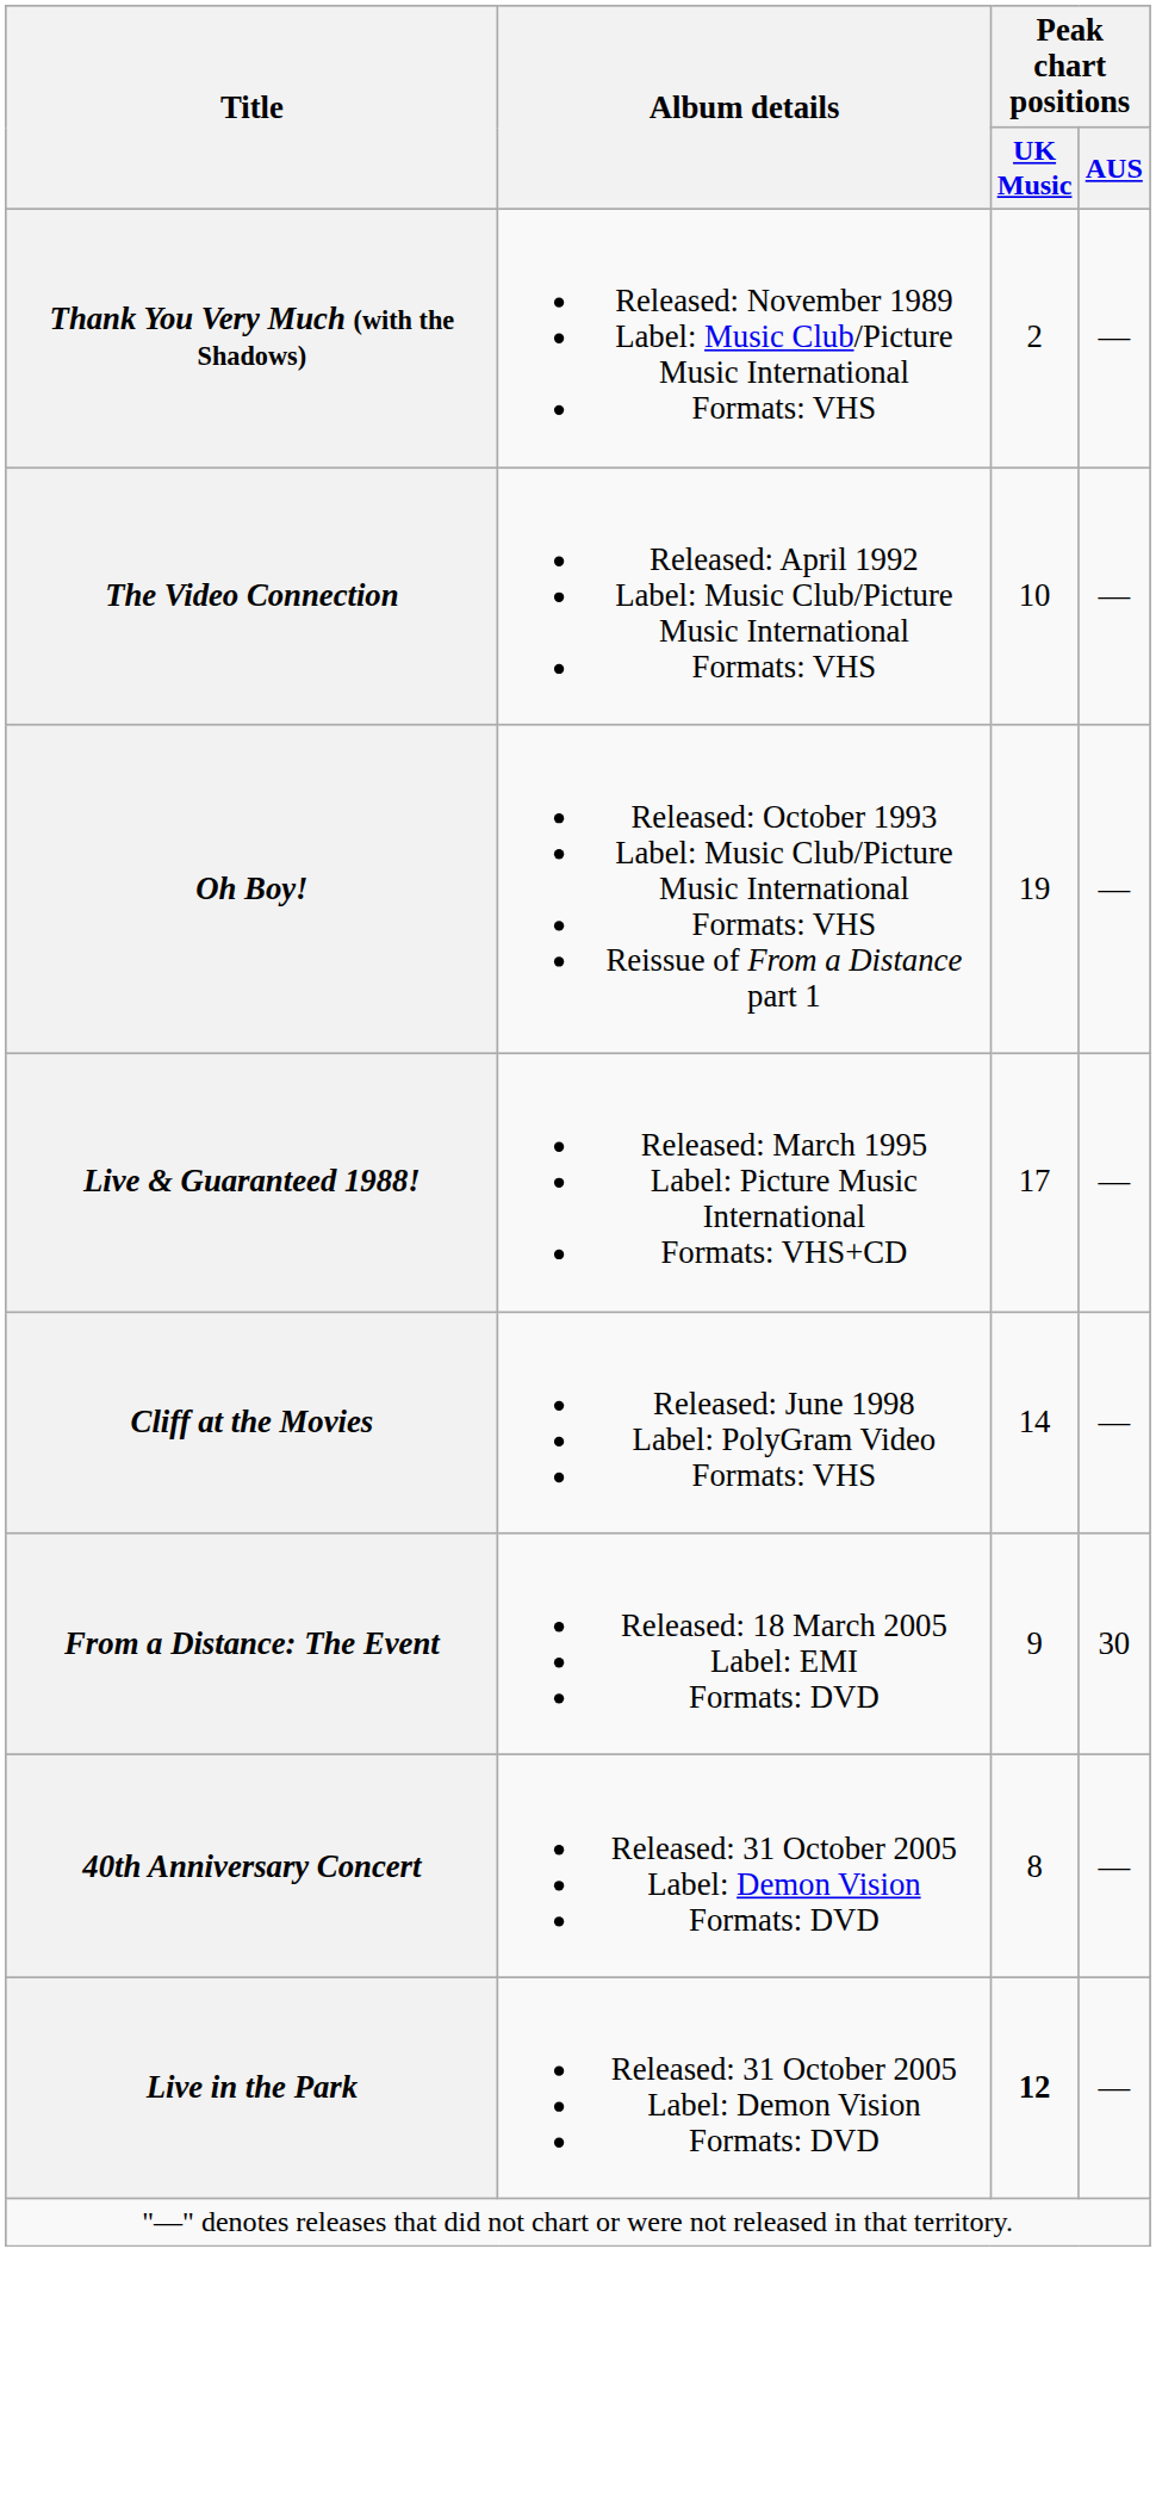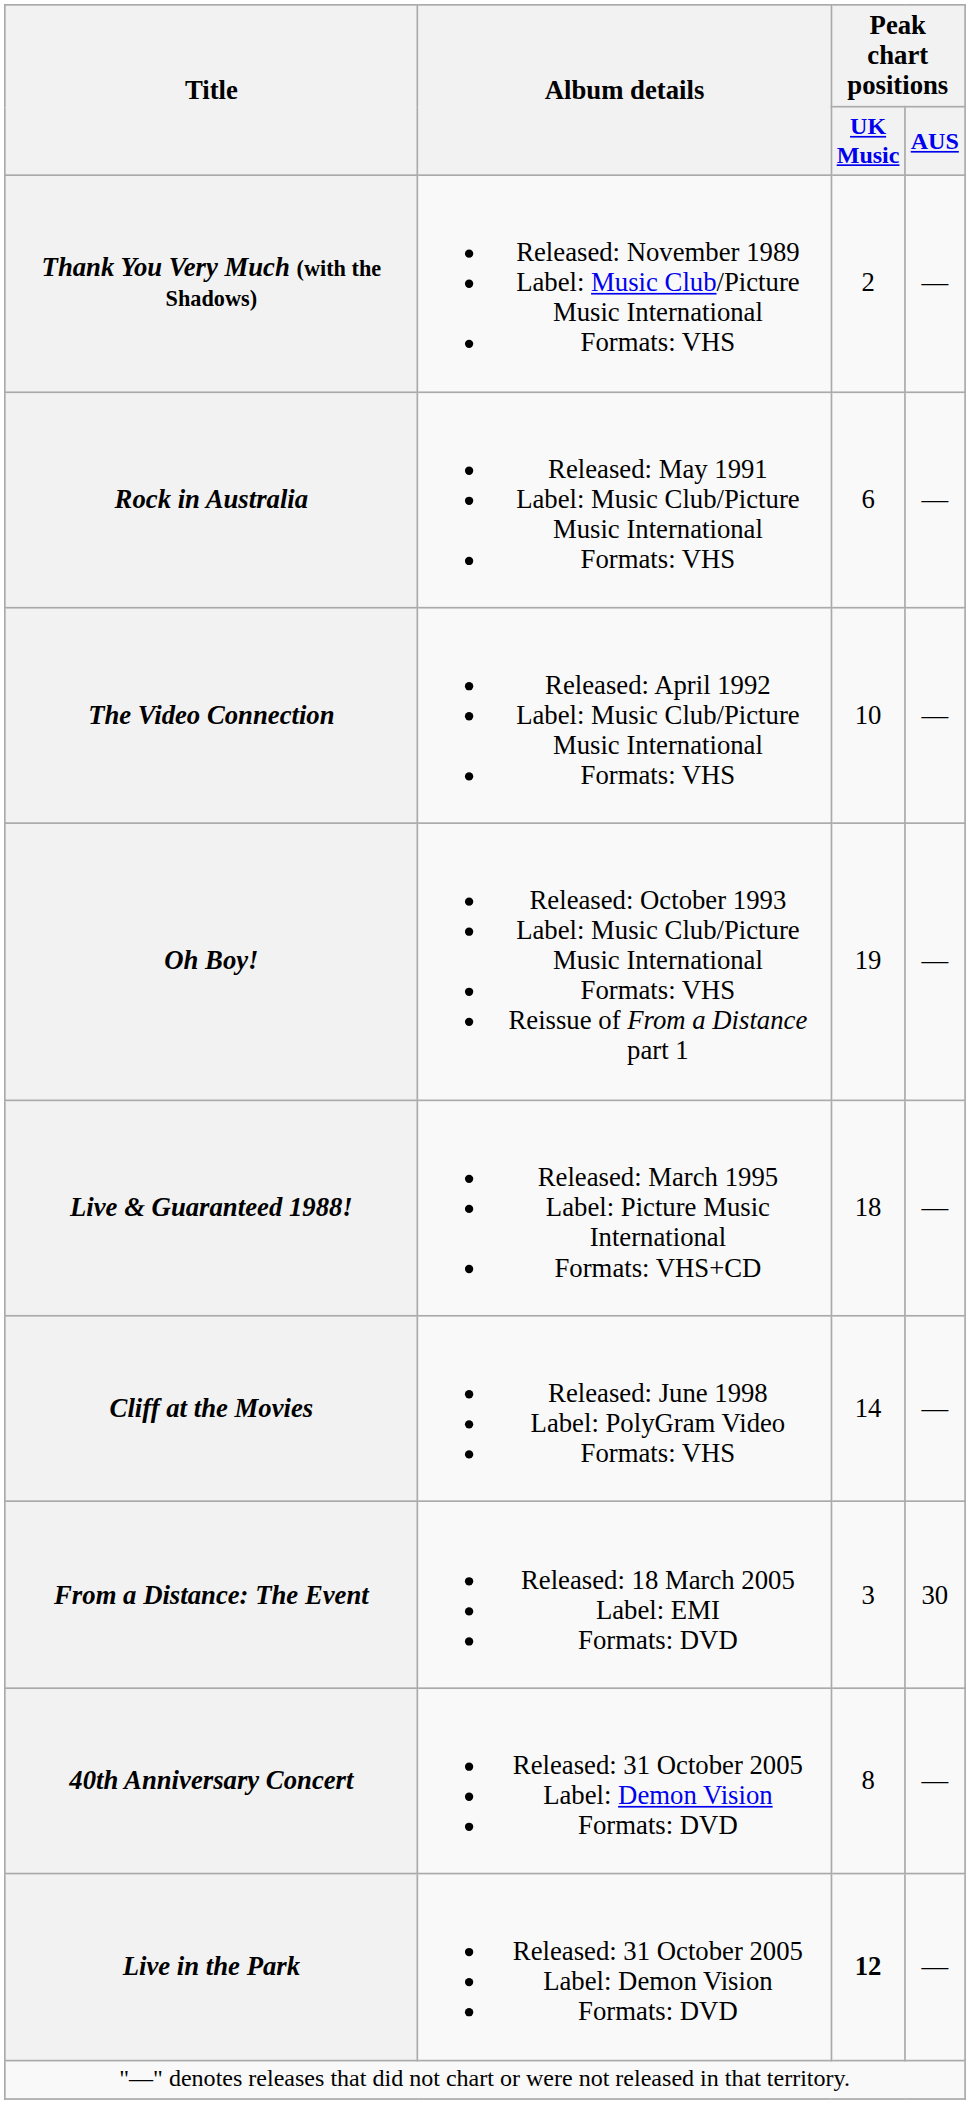+ row: Rock in Australia | Released: May 1991 Label: Music Club/Picture Music International Formats: VHS | 6 | —
Live & Guaranteed 1988! | Peak chart positions / UK Music: 17 -> 18
From a Distance: The Event | Peak chart positions / UK Music: 9 -> 3
